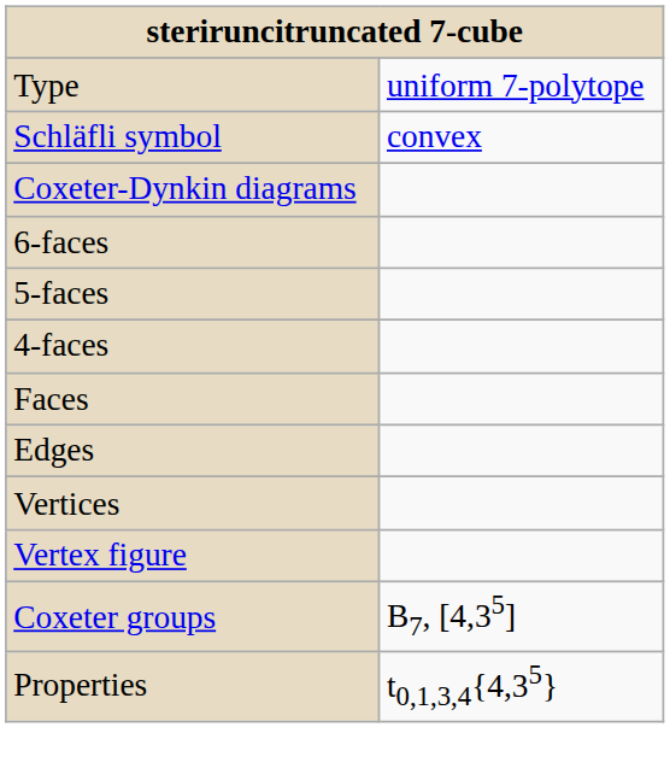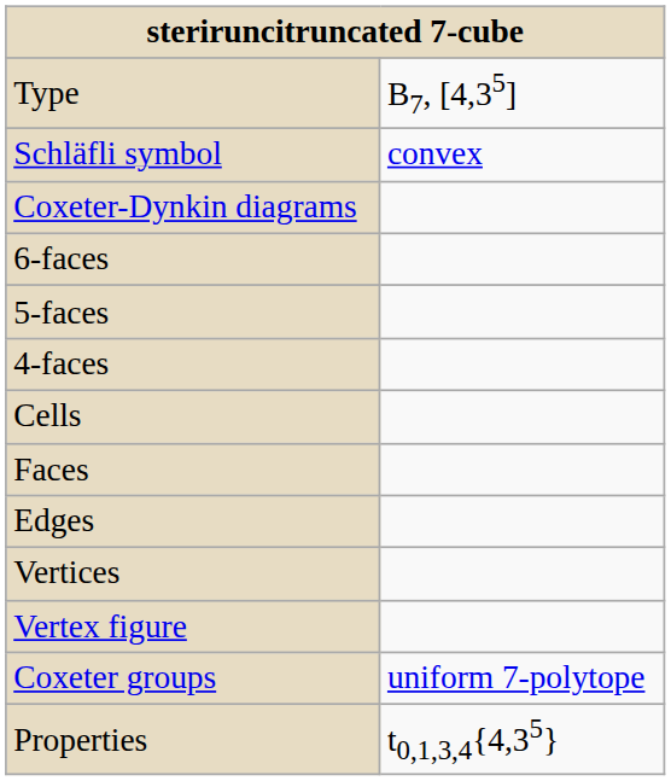Type | column 2: uniform 7-polytope -> B7, [4,35]
+ row: Cells
Coxeter groups | column 2: B7, [4,35] -> uniform 7-polytope
